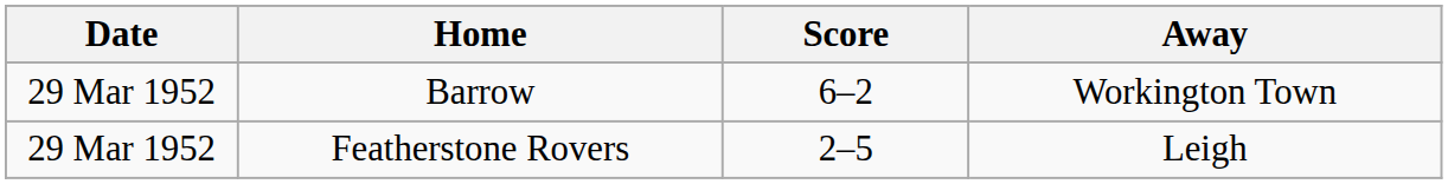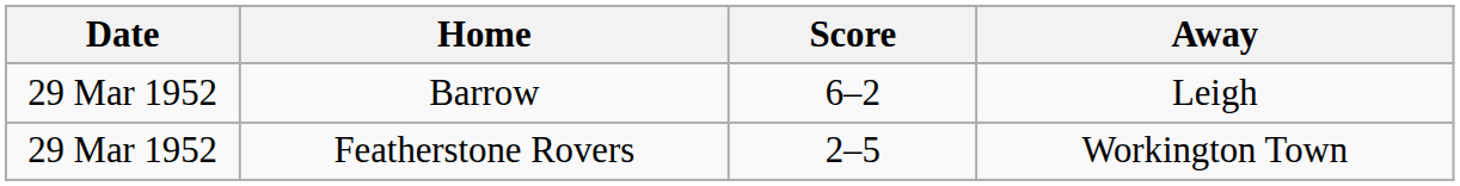Barrow | Away: Workington Town -> Leigh
Featherstone Rovers | Away: Leigh -> Workington Town
